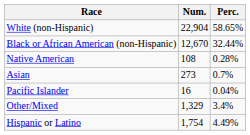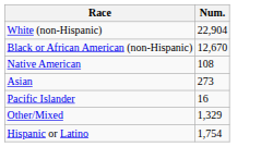- column: Perc. | 58.65% | 32.44% | 0.28% | 0.7% | 0.04% | 3.4% | 4.49%
